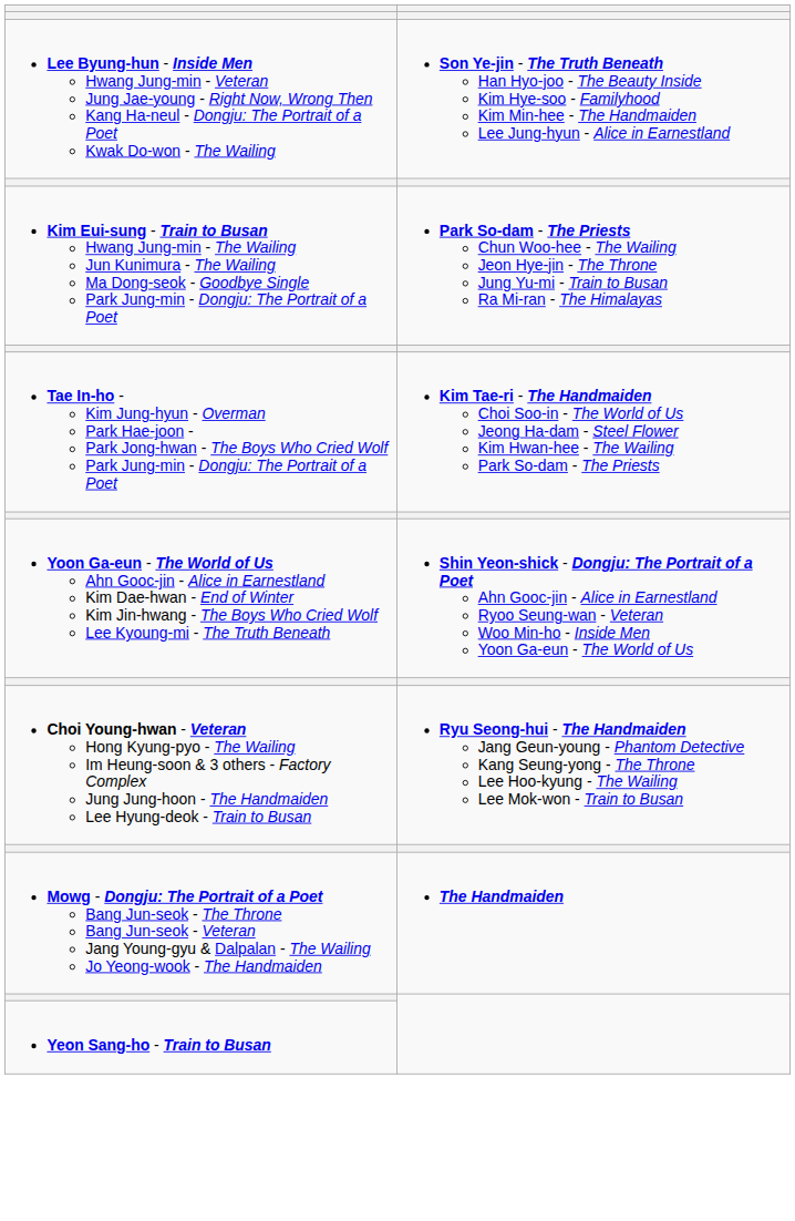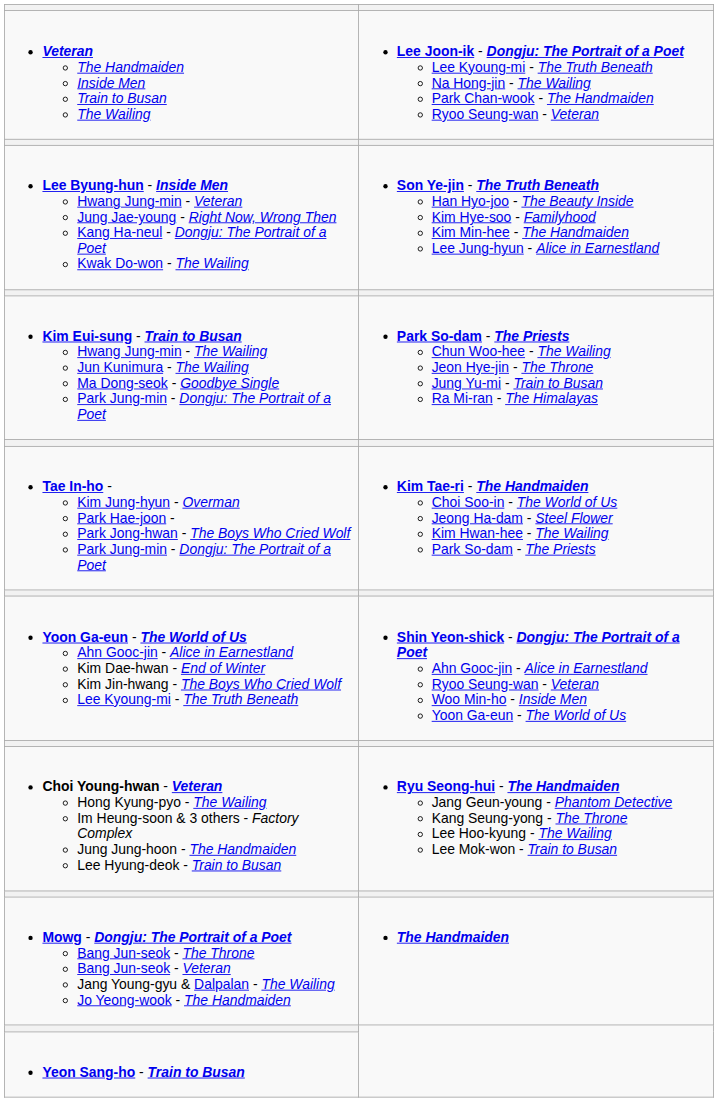+ row: Veteran The Handmaiden Inside Men Train to Busan The Wailing | Lee Joon-ik - Dongju: The Portrait of a Poet Lee Kyoung-mi - The Truth Beneath Na Hong-jin - The Wailing Park Chan-wook - The Handmaiden Ryoo Seung-wan - Veteran
